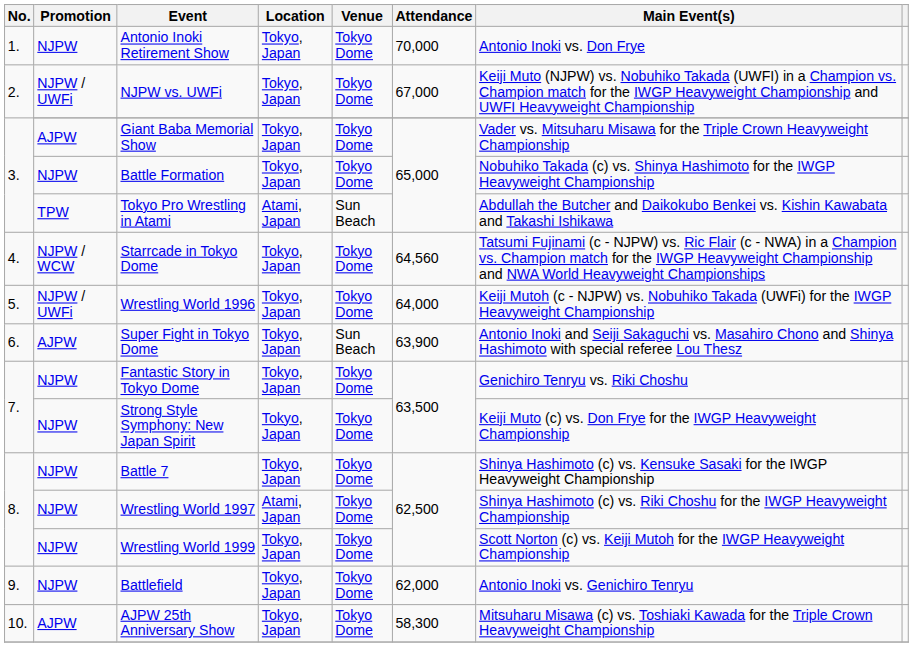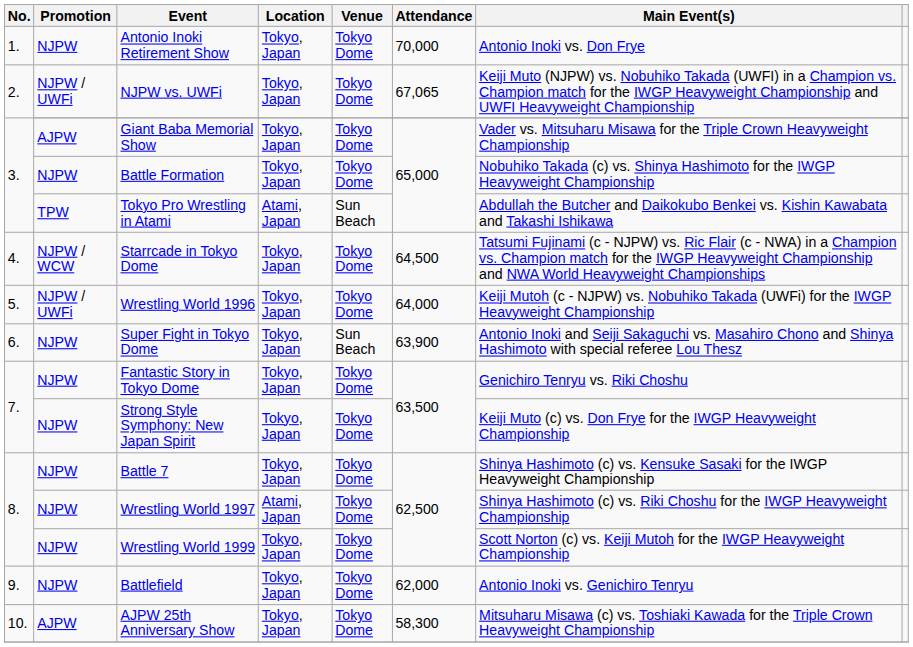NJPW vs. UWFi | Attendance: 67,000 -> 67,065
Starrcade in Tokyo Dome | Attendance: 64,560 -> 64,500
Super Fight in Tokyo Dome | Promotion: AJPW -> NJPW
